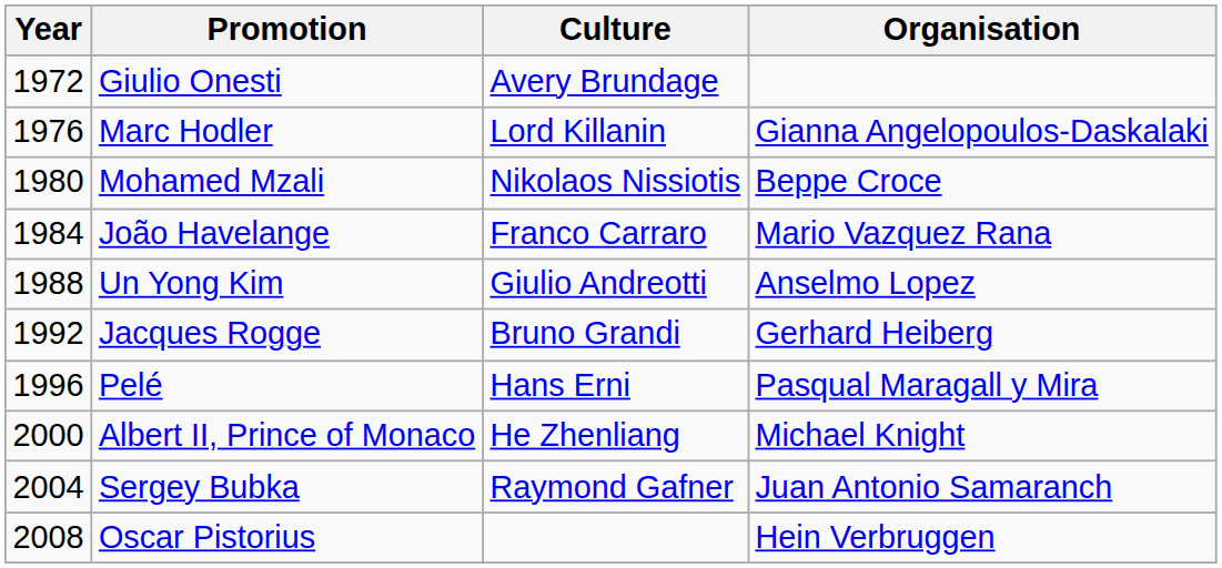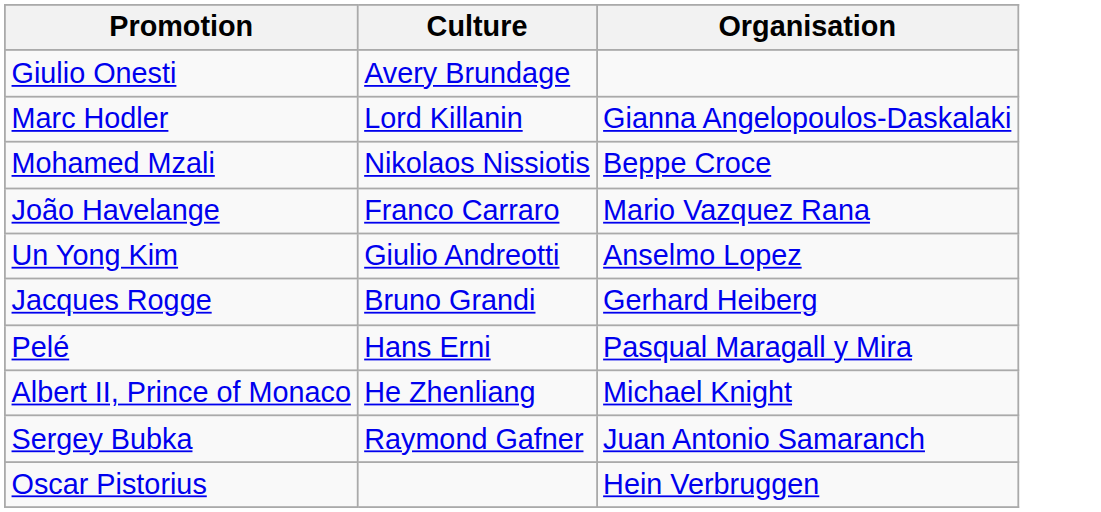- column: Year | 1972 | 1976 | 1980 | 1984 | 1988 | 1992 | 1996 | 2000 | 2004 | 2008
